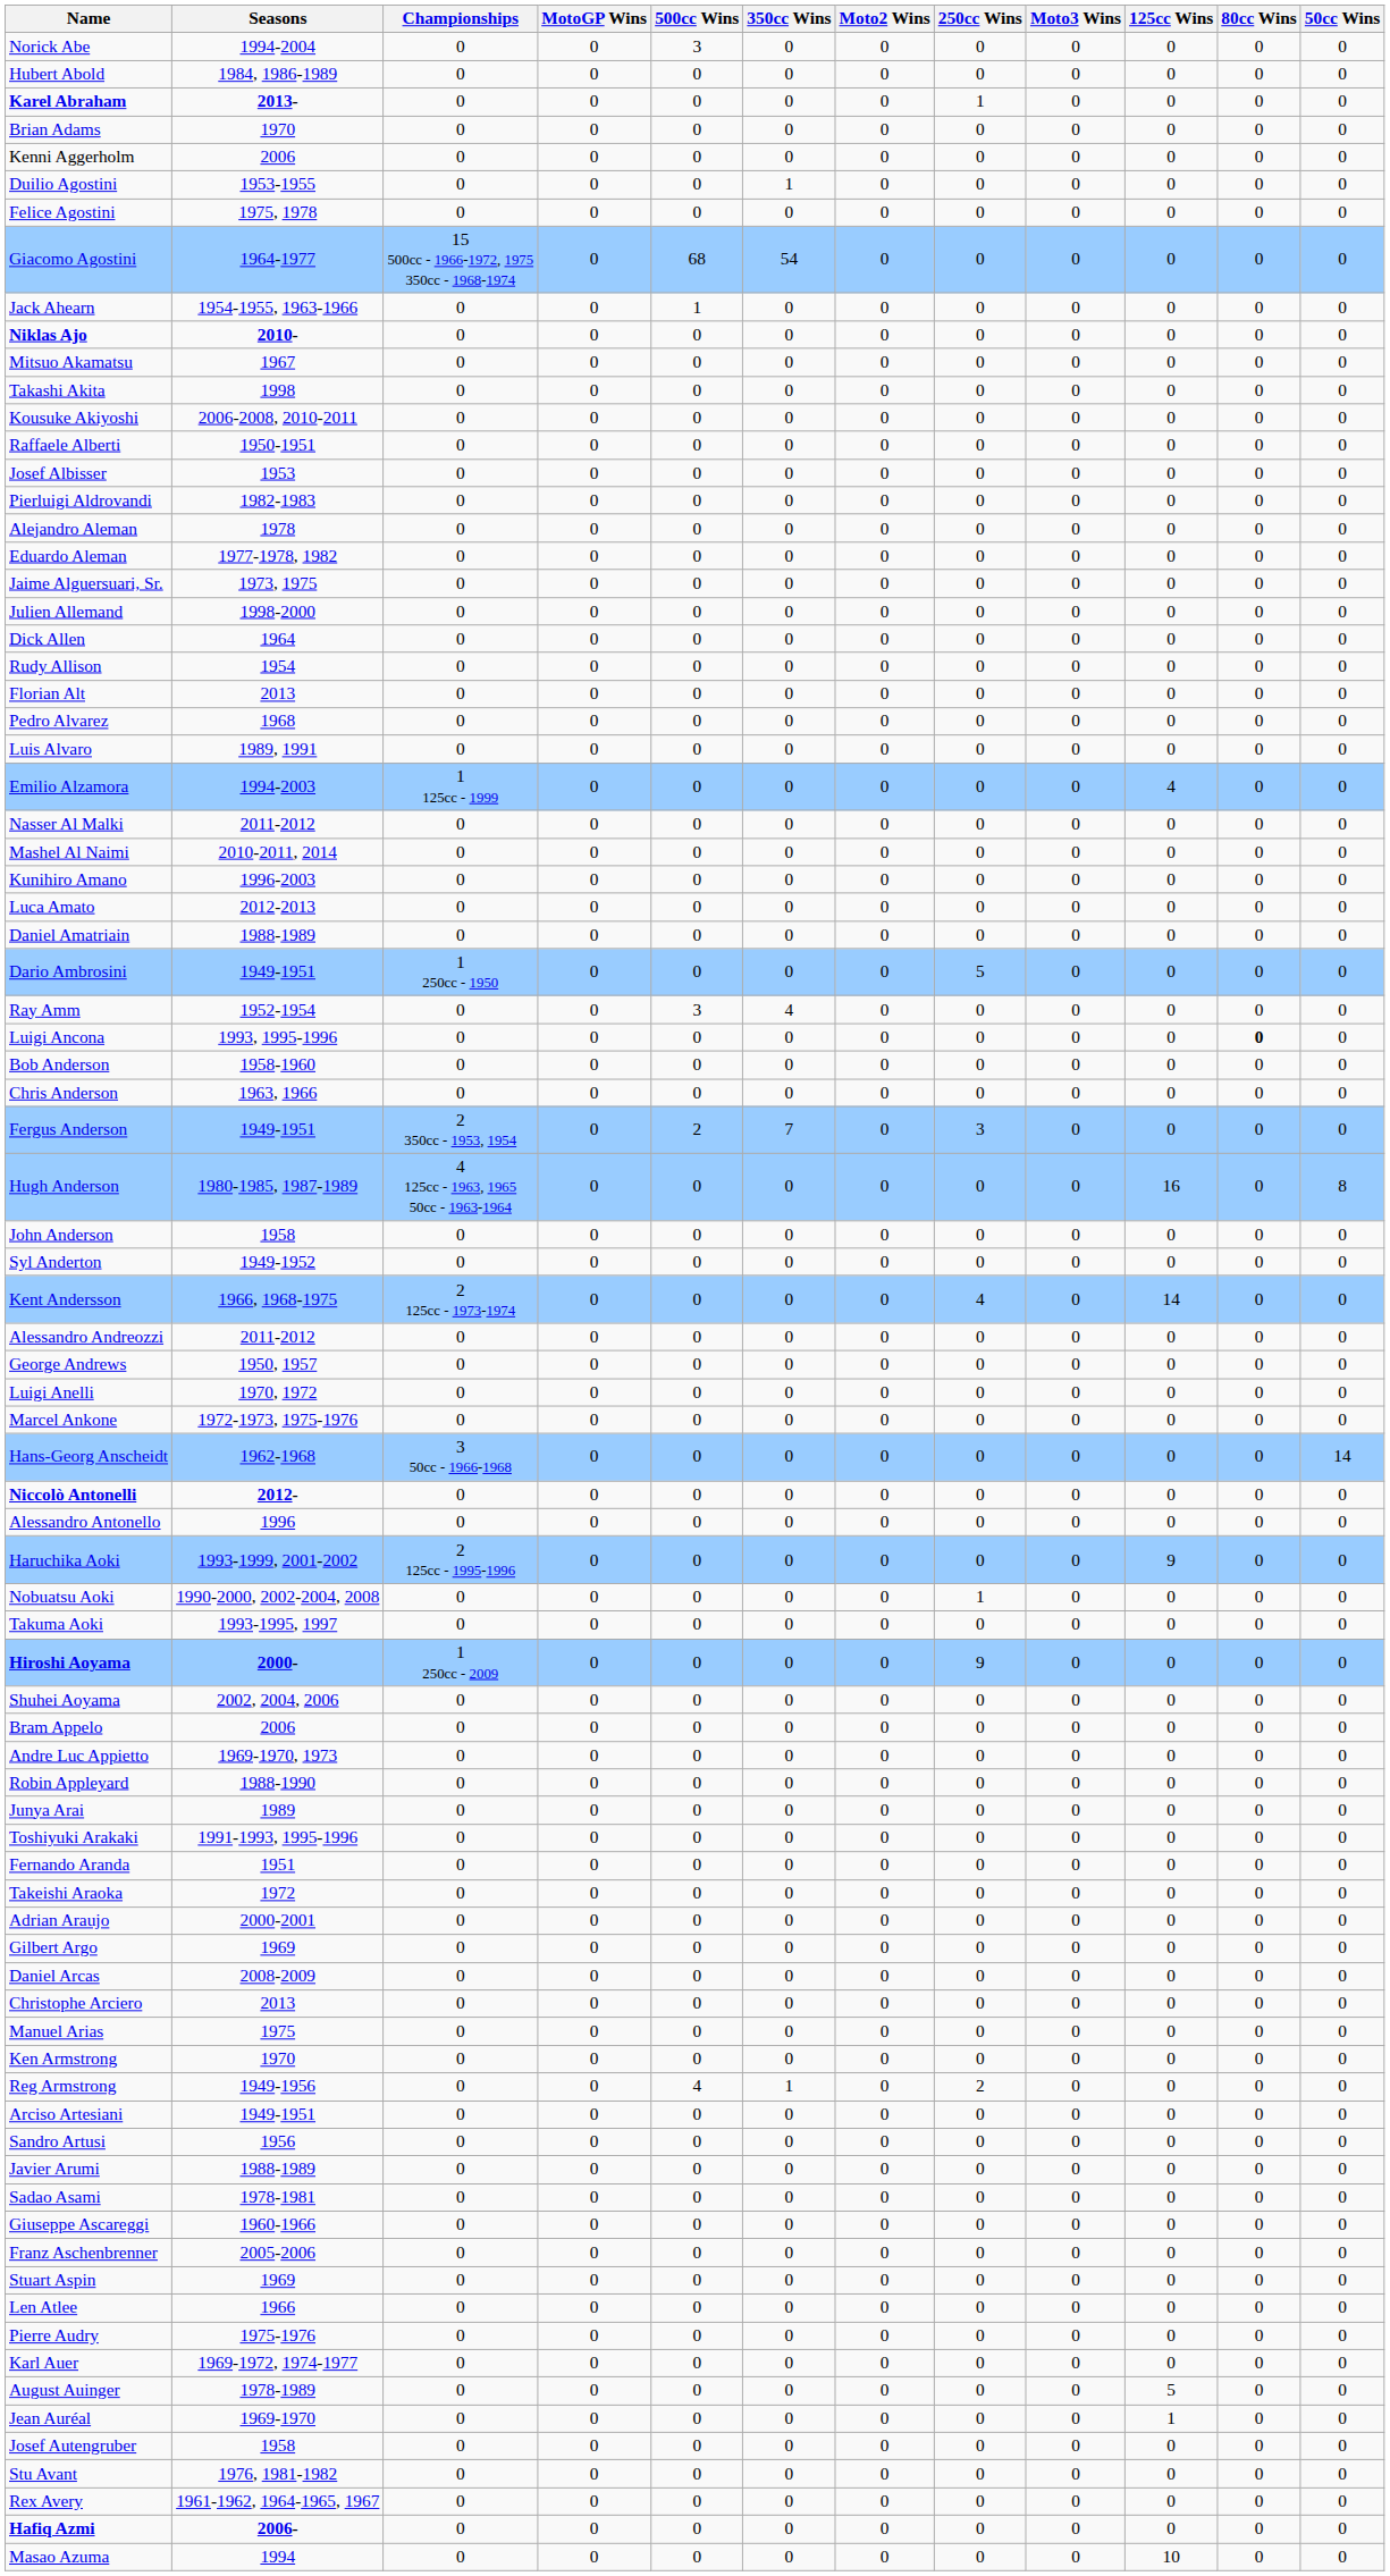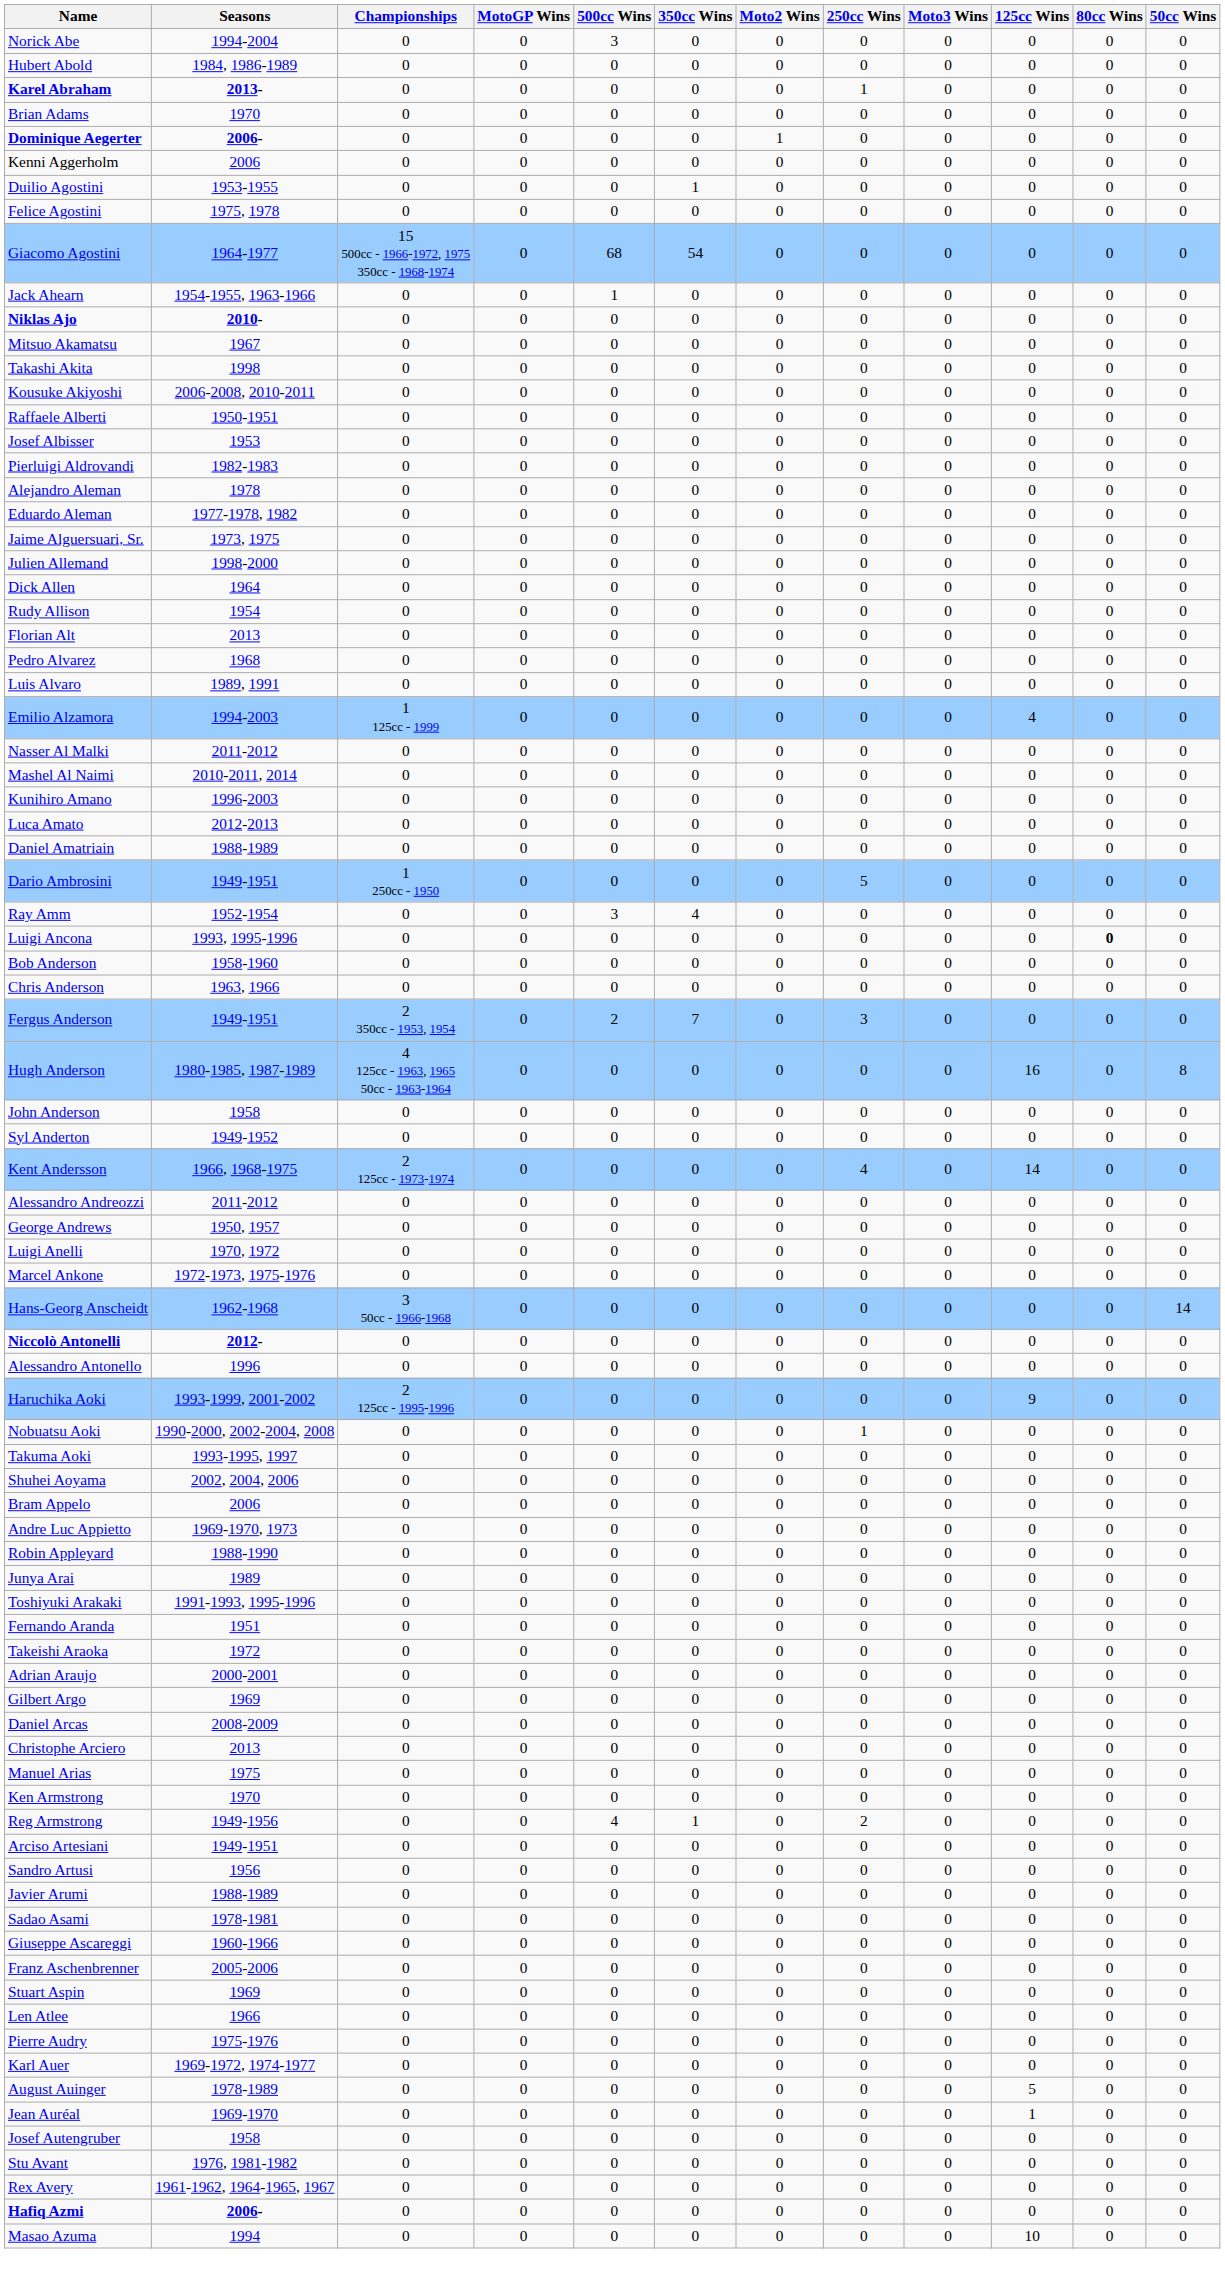+ row: Dominique Aegerter | 2006- | 0 | 0 | 0 | 0 | 1 | 0 | 0 | 0 | 0 | 0
- row: Hiroshi Aoyama | 2000- | 1 250cc - 2009 | 0 | 0 | 0 | 0 | 9 | 0 | 0 | 0 | 0
